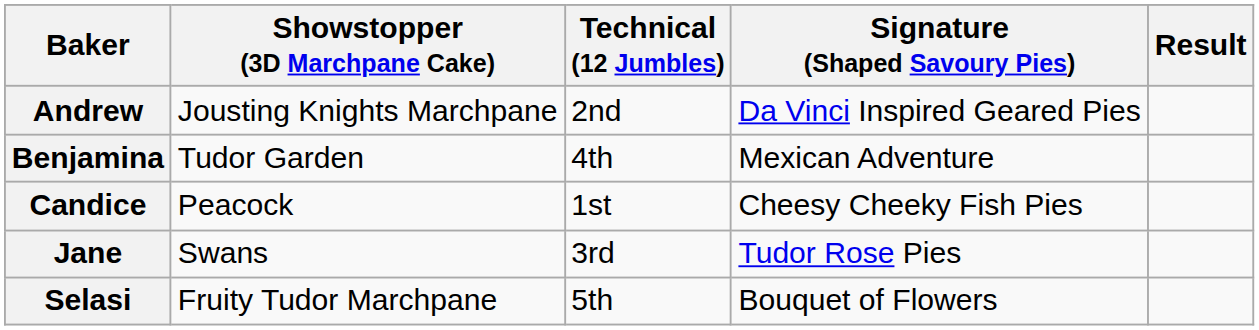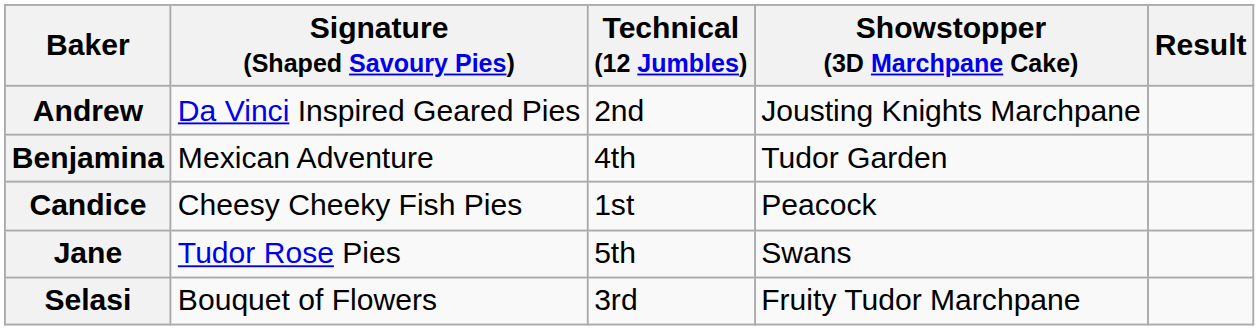columns swapped: Signature (Shaped Savoury Pies) <-> Showstopper (3D Marchpane Cake)
Jane | Technical (12 Jumbles): 3rd -> 5th
Selasi | Technical (12 Jumbles): 5th -> 3rd
